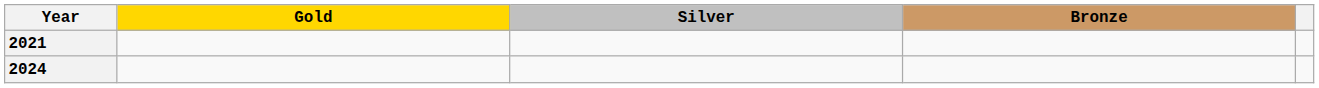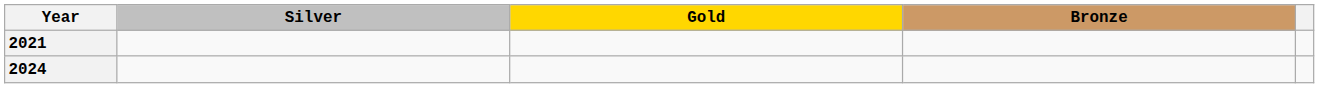columns swapped: Gold <-> Silver
